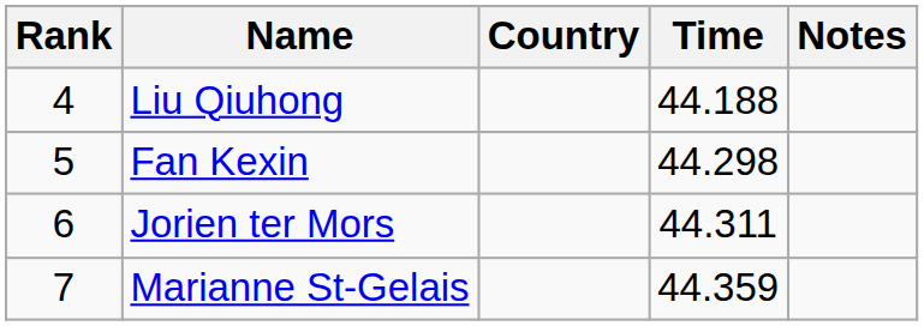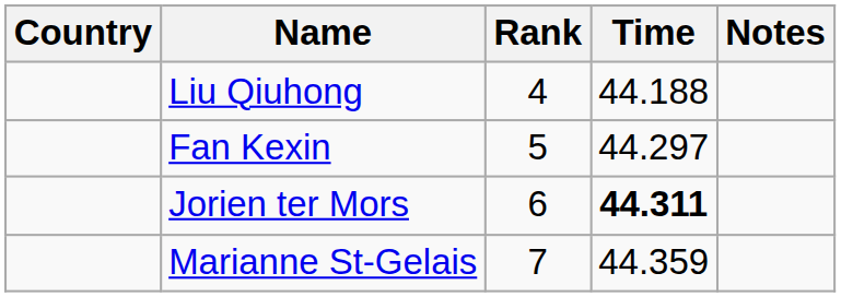columns swapped: Rank <-> Country
Fan Kexin | Time: 44.298 -> 44.297
Jorien ter Mors | Time: normal -> bold
